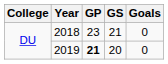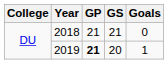2018 | GP: 23 -> 21
2019 | Goals: 0 -> 1
